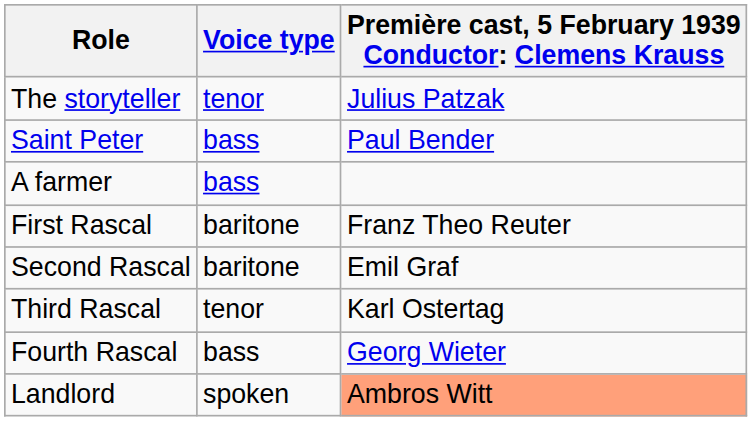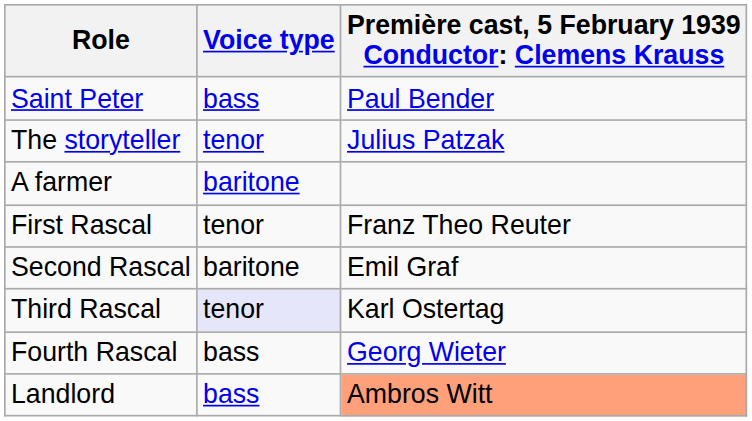rows swapped: The storyteller <-> Saint Peter
A farmer | Voice type: bass -> baritone
First Rascal | Voice type: baritone -> tenor
Third Rascal | Voice type: no background -> lavender background
Landlord | Voice type: spoken -> bass
